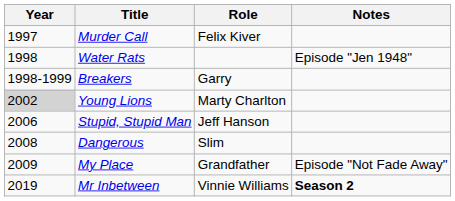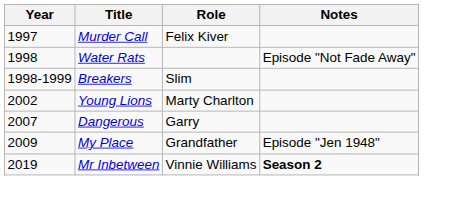Water Rats | Notes: Episode "Jen 1948" -> Episode "Not Fade Away"
Breakers | Role: Garry -> Slim
Young Lions | Year: lightgrey background -> no background
- row: 2006 | Stupid, Stupid Man | Jeff Hanson
Dangerous | Year: 2008 -> 2007
Dangerous | Role: Slim -> Garry
My Place | Notes: Episode "Not Fade Away" -> Episode "Jen 1948"
